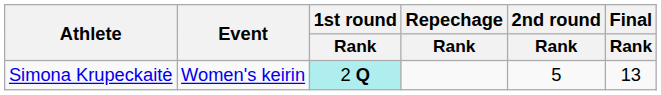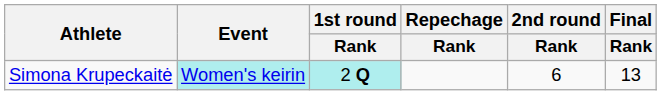Simona Krupeckaitė | Event: no background -> paleturquoise background
Simona Krupeckaitė | 2nd round / Rank: 5 -> 6
